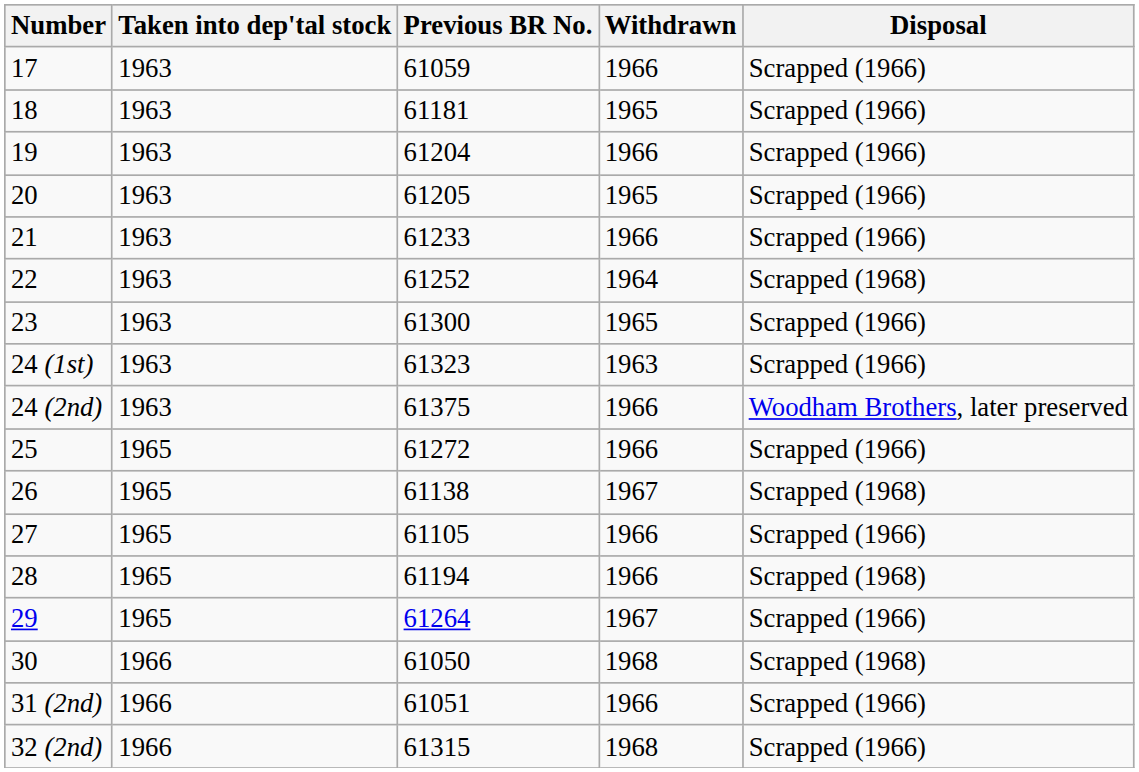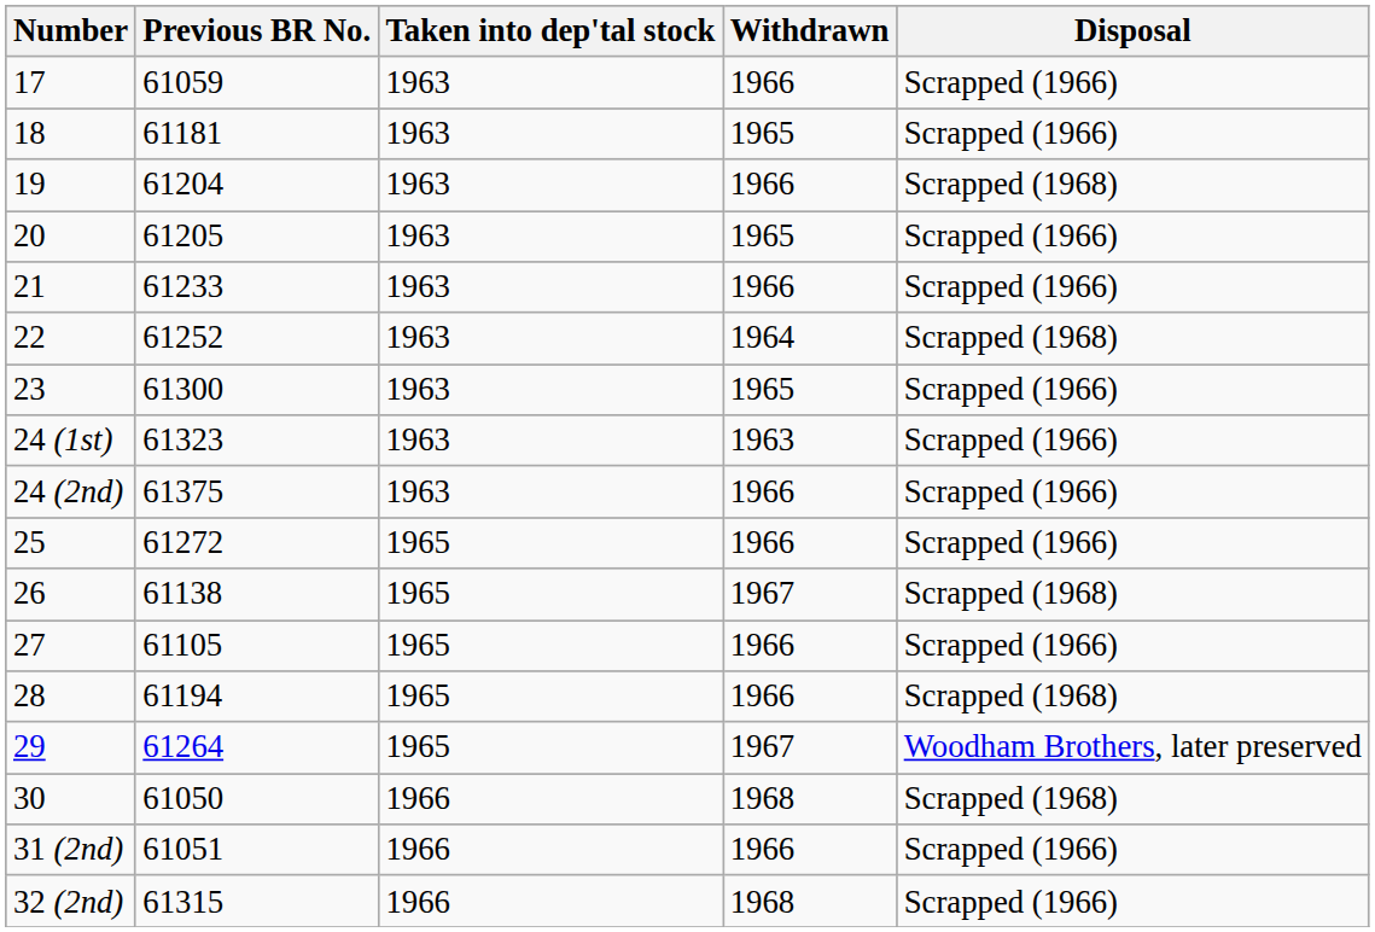columns swapped: Previous BR No. <-> Taken into dep'tal stock
19 | Disposal: Scrapped (1966) -> Scrapped (1968)
24 (2nd) | Disposal: Woodham Brothers, later preserved -> Scrapped (1966)
29 | Disposal: Scrapped (1966) -> Woodham Brothers, later preserved
